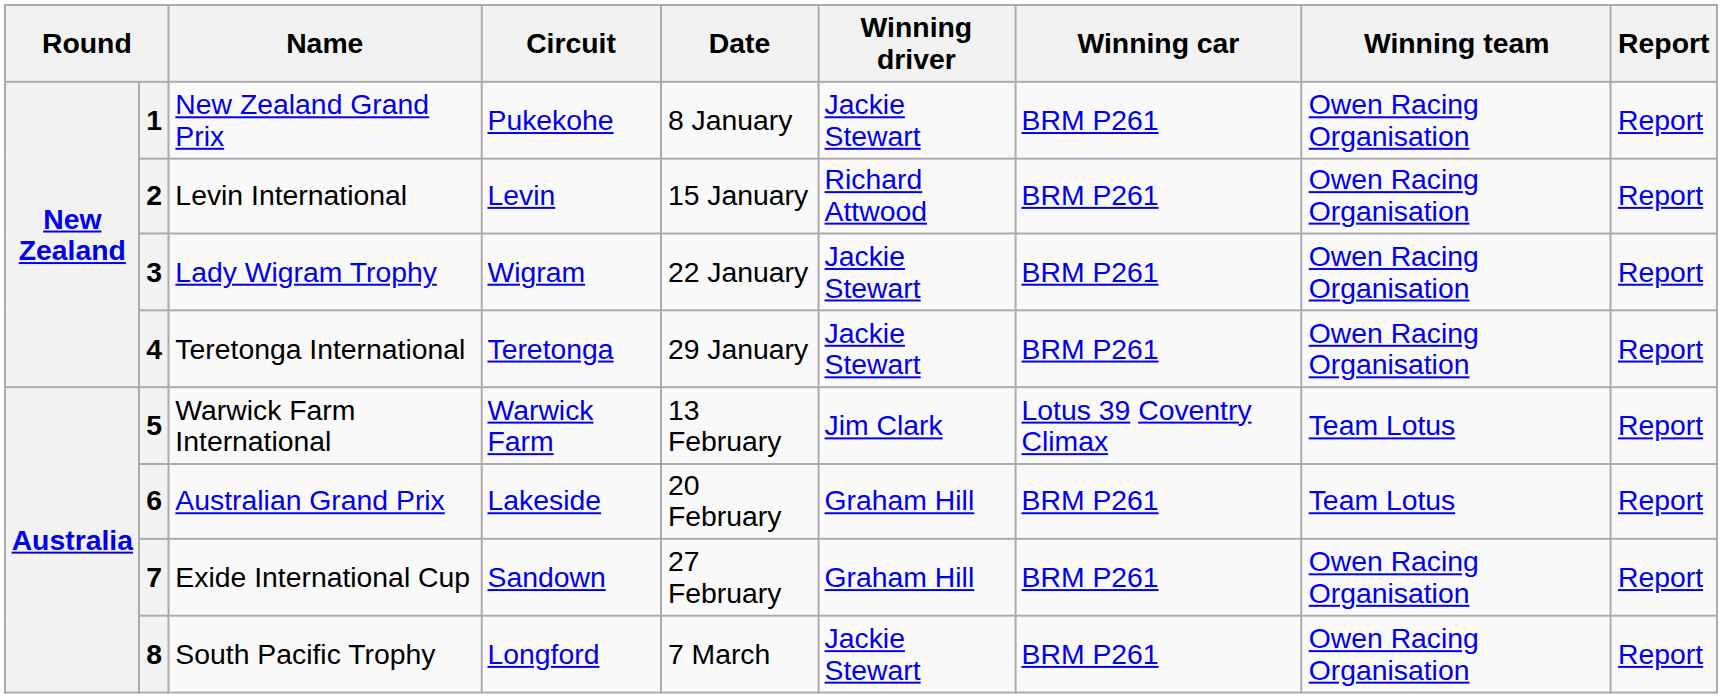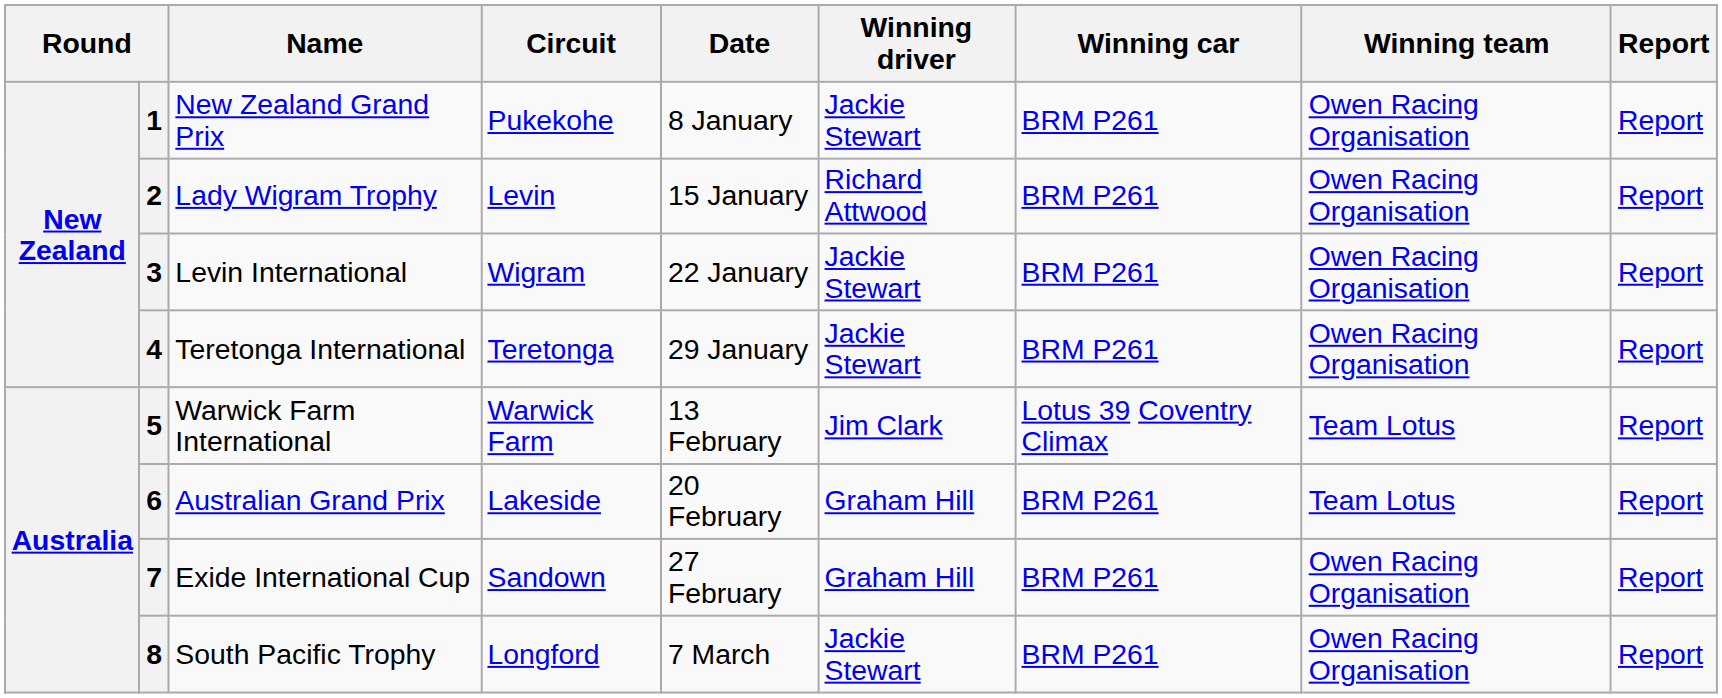2 | Name: Levin International -> Lady Wigram Trophy
3 | Name: Lady Wigram Trophy -> Levin International
